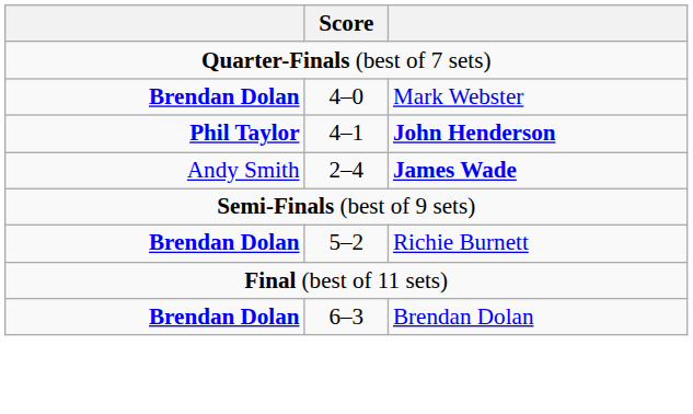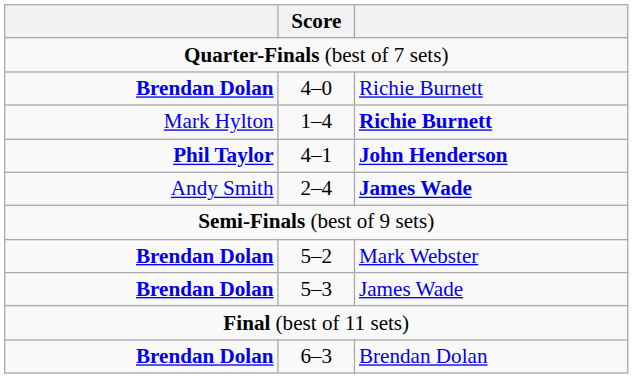4–0 | column 3: Mark Webster -> Richie Burnett
+ row: Mark Hylton | 1–4 | Richie Burnett
5–2 | column 3: Richie Burnett -> Mark Webster
+ row: Brendan Dolan | 5–3 | James Wade
